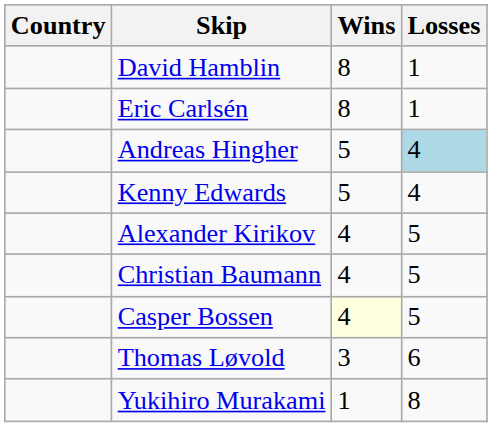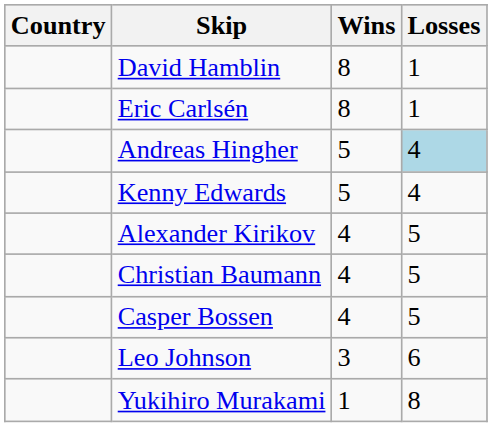Casper Bossen | Wins: lightyellow background -> no background
- row: Thomas Løvold | 3 | 6
+ row: Leo Johnson | 3 | 6
